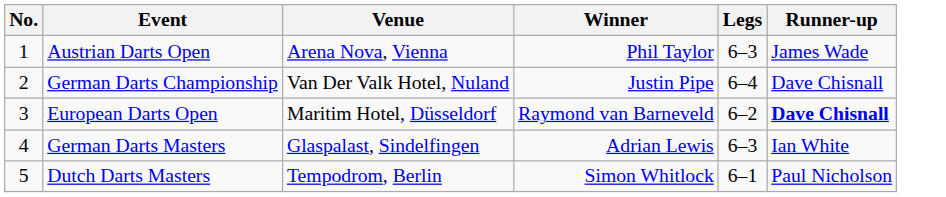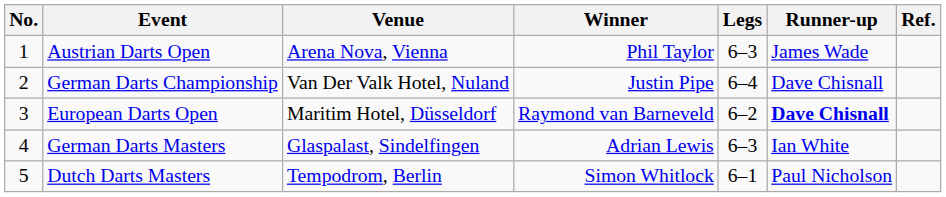+ column: Ref.
